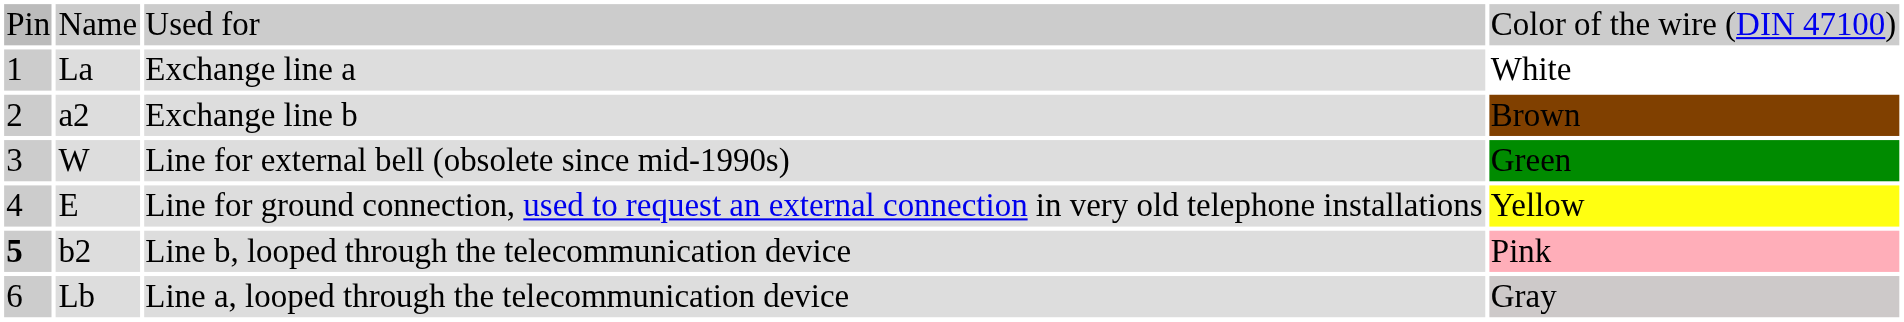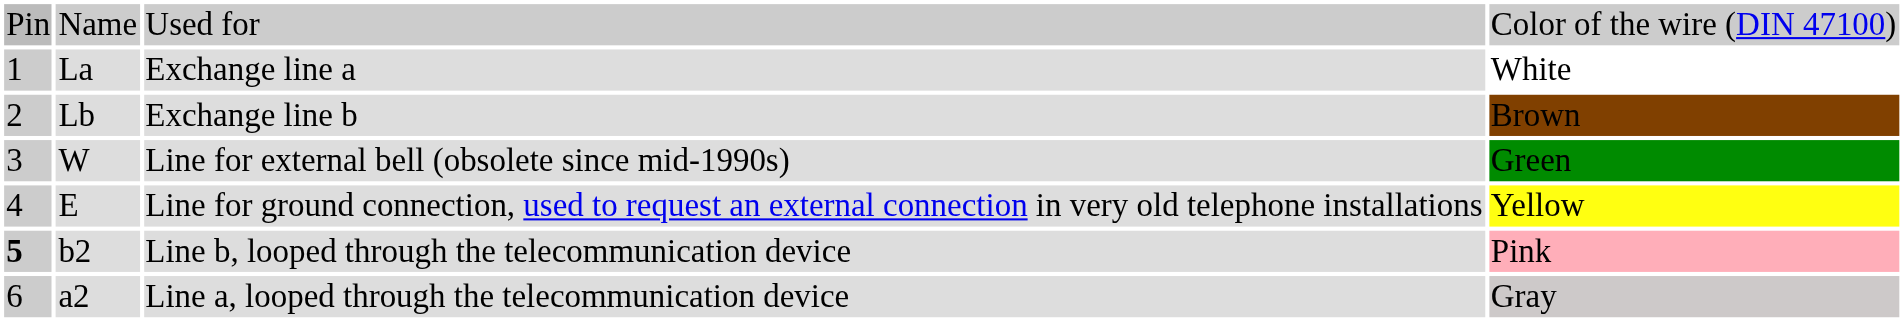Exchange line b | column 2: a2 -> Lb
Line a, looped through the telecommunication device | column 2: Lb -> a2
